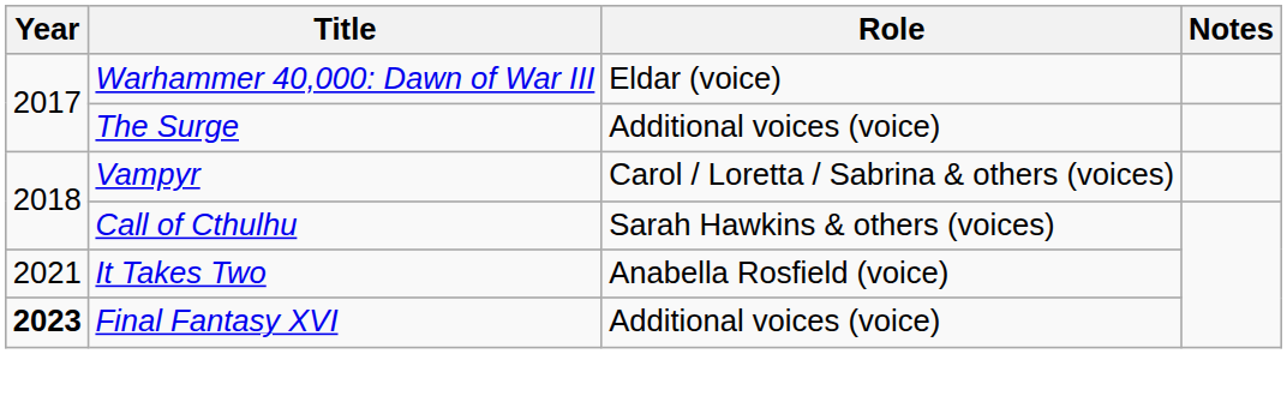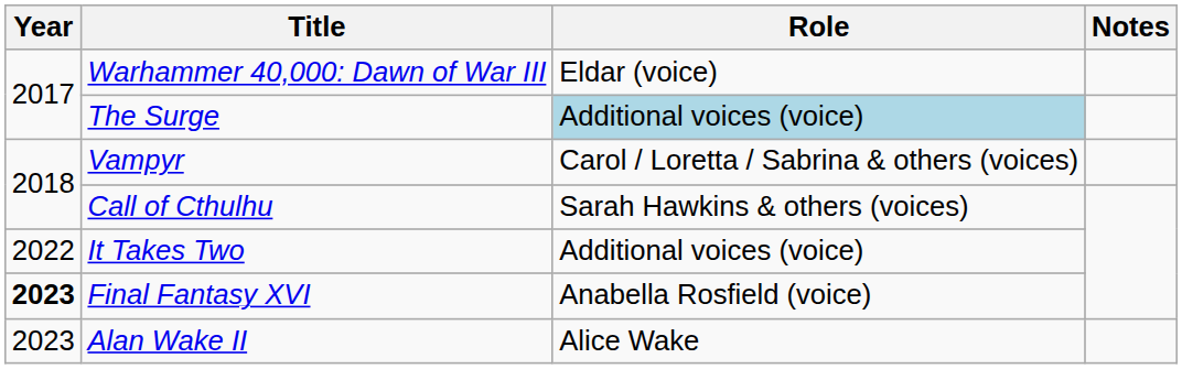The Surge | Role: no background -> lightblue background
It Takes Two | Year: 2021 -> 2022
It Takes Two | Role: Anabella Rosfield (voice) -> Additional voices (voice)
Final Fantasy XVI | Role: Additional voices (voice) -> Anabella Rosfield (voice)
+ row: 2023 | Alan Wake II | Alice Wake
